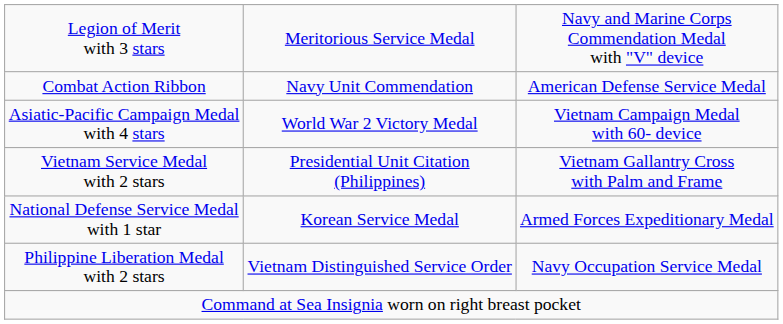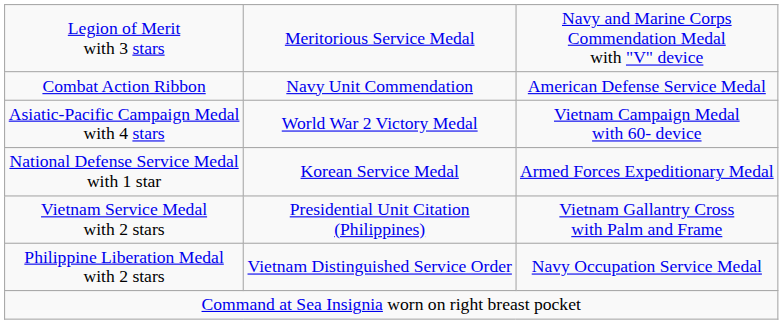rows swapped: National Defense Service Medal with 1 star <-> Vietnam Service Medal with 2 stars
